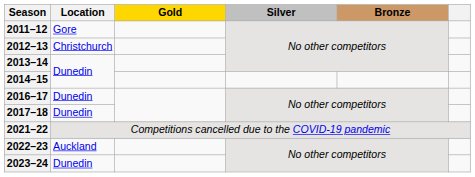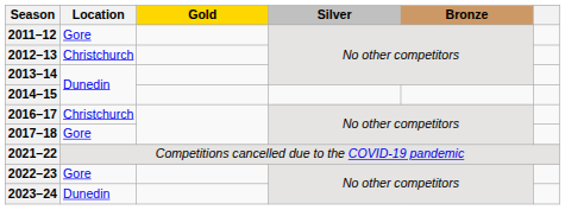2016–17 | Location: Dunedin -> Christchurch
2017–18 | Location: Dunedin -> Gore
2022–23 | Location: Auckland -> Gore
